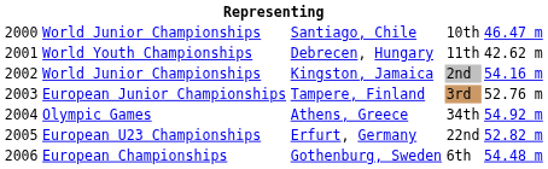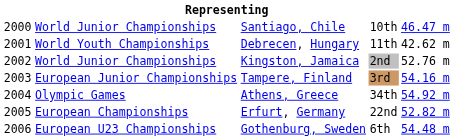Kingston, Jamaica | column 5: 54.16 m -> 52.76 m
Tampere, Finland | column 5: 52.76 m -> 54.16 m
Erfurt, Germany | column 2: European U23 Championships -> European Championships
Gothenburg, Sweden | column 2: European Championships -> European U23 Championships
